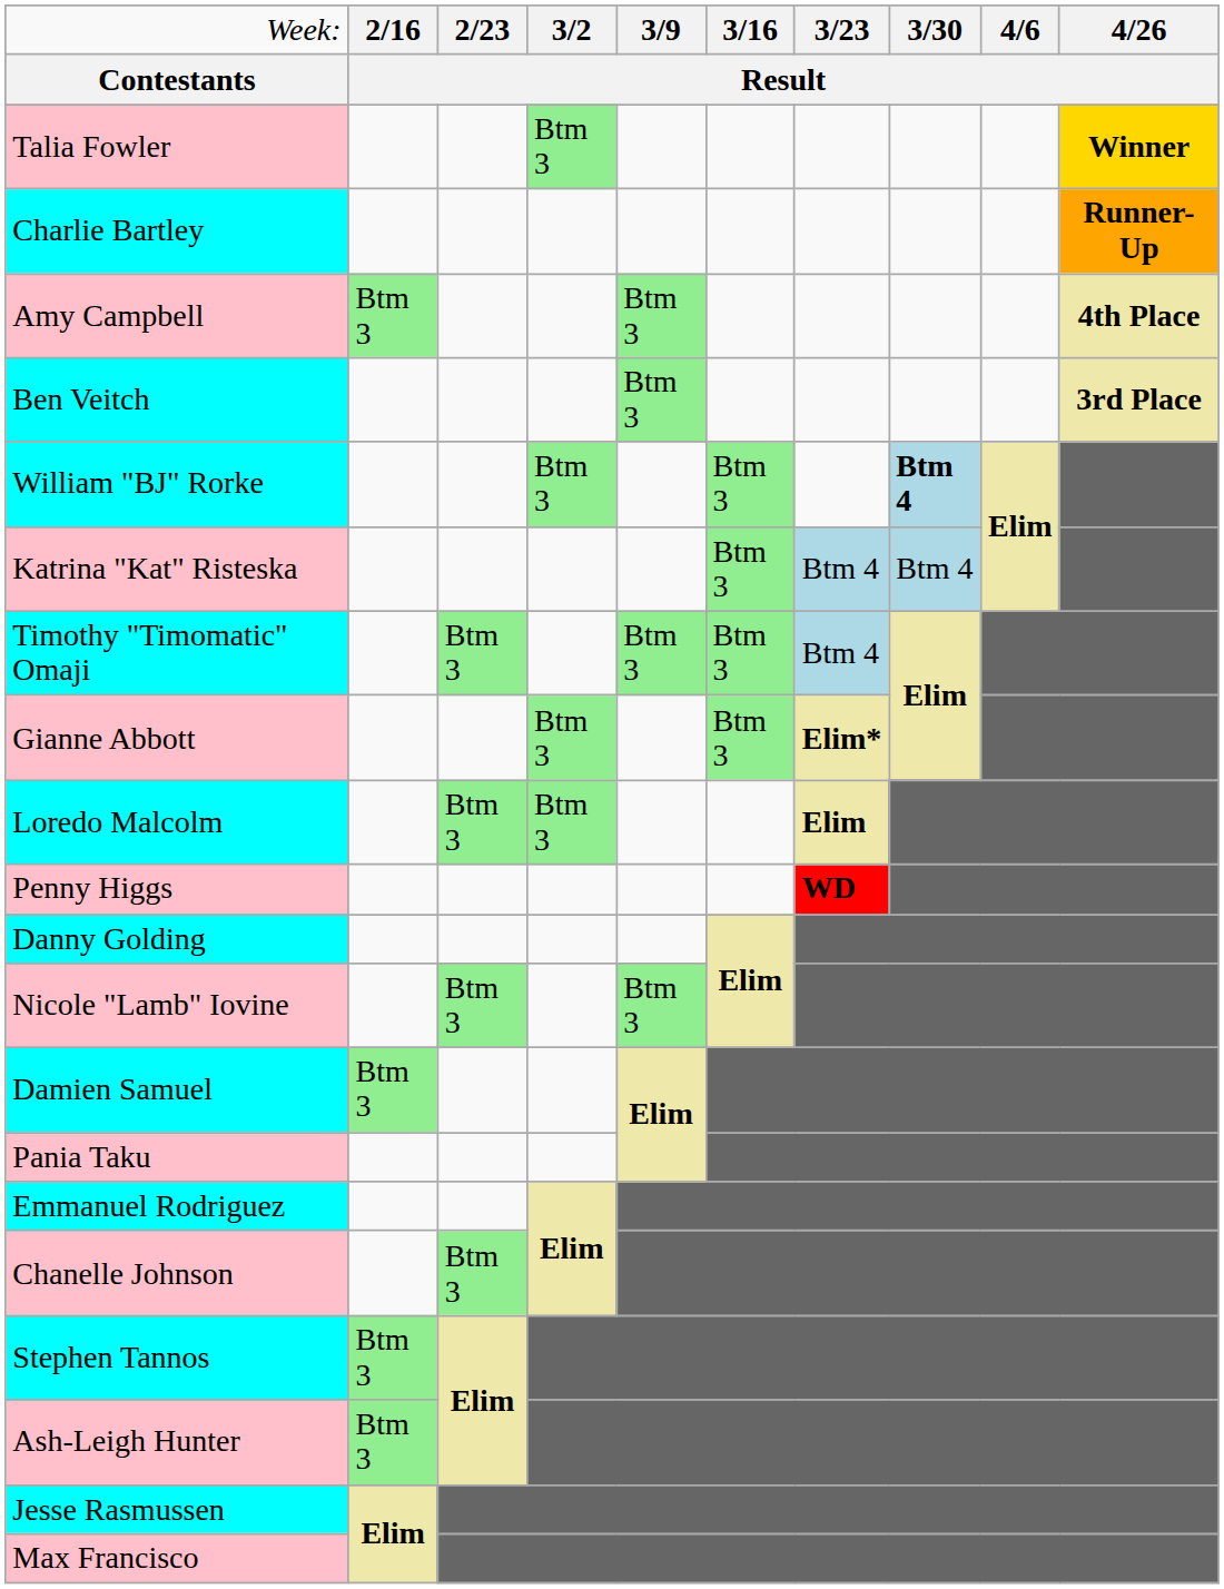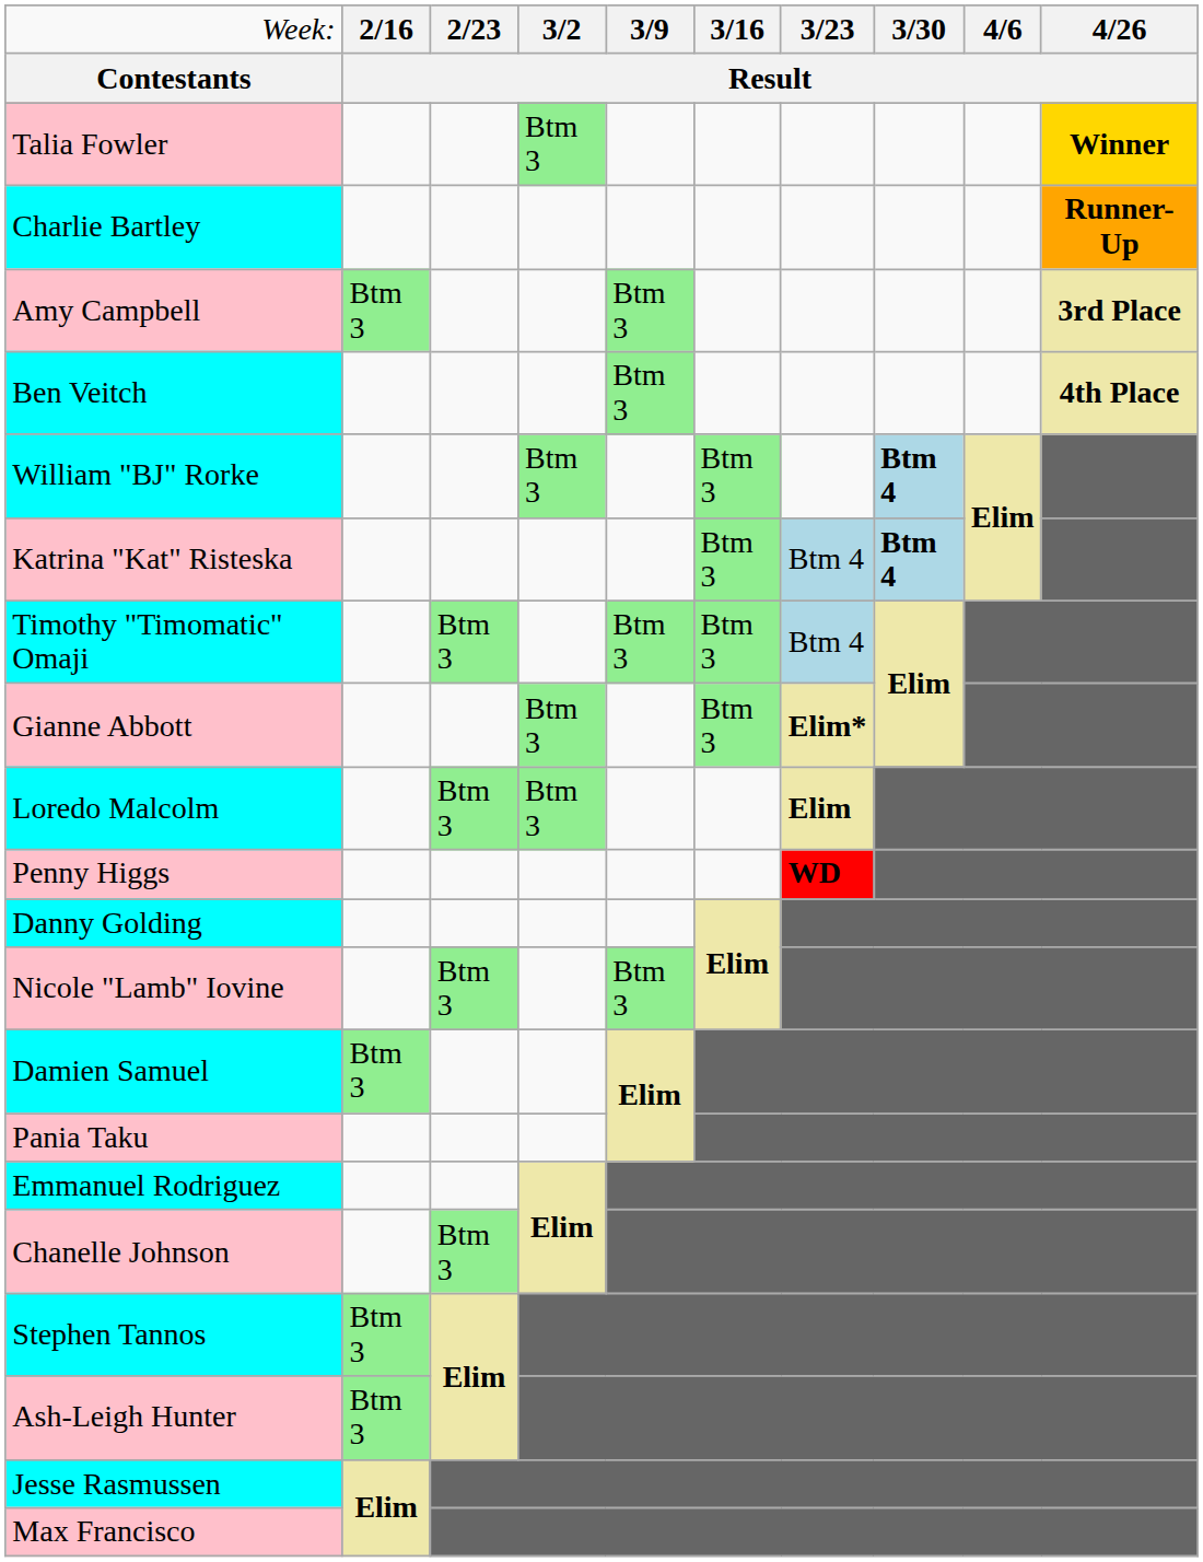Amy Campbell | column 10: 4th Place -> 3rd Place
Ben Veitch | column 10: 3rd Place -> 4th Place
Katrina "Kat" Risteska | column 8: normal -> bold
